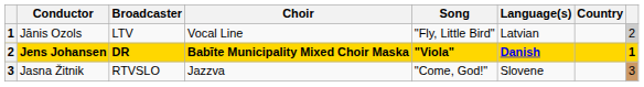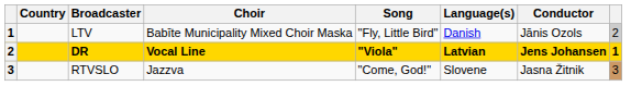columns swapped: Country <-> Conductor
LTV | Choir: Vocal Line -> Babīte Municipality Mixed Choir Maska
LTV | Language(s): Latvian -> Danish
DR | Choir: Babīte Municipality Mixed Choir Maska -> Vocal Line
DR | Language(s): Danish -> Latvian
